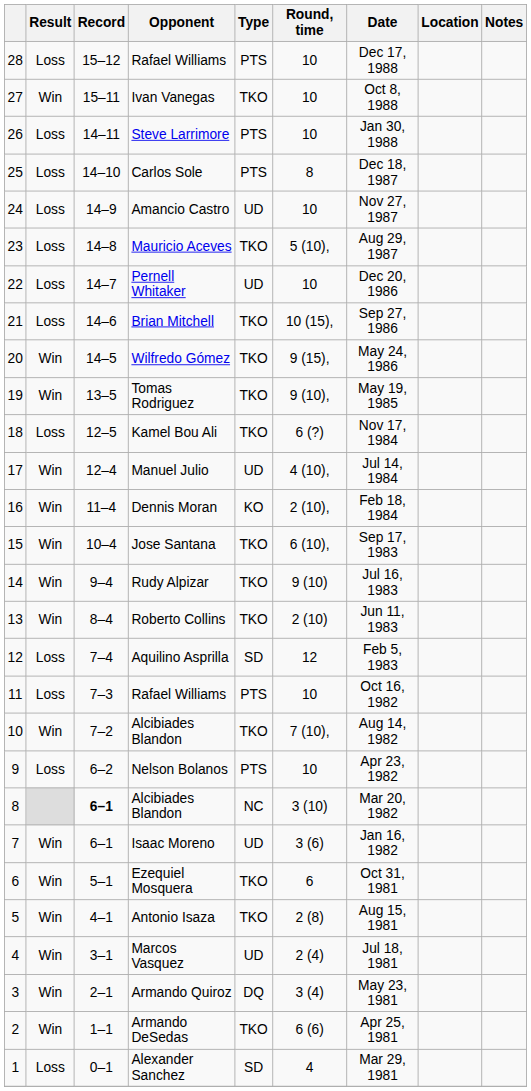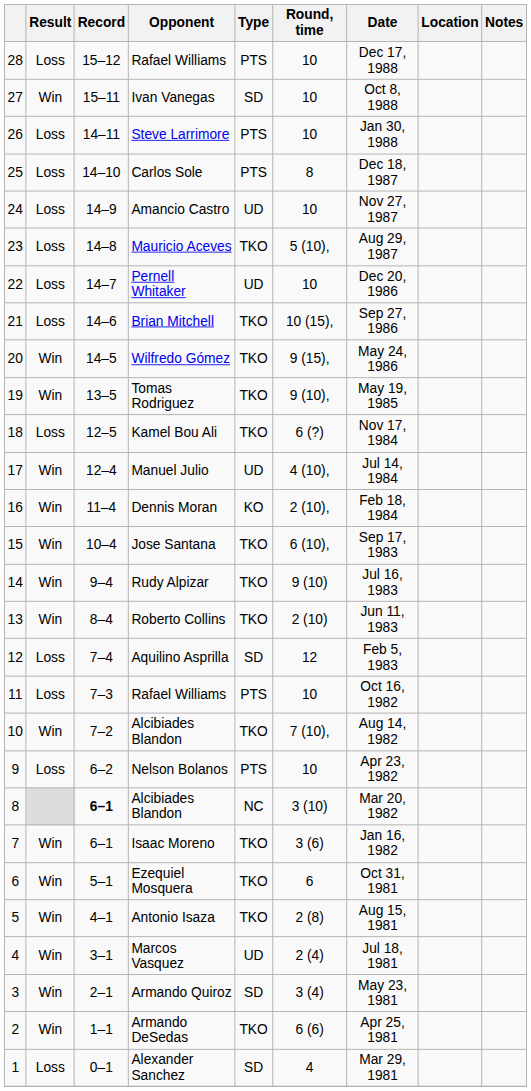Ivan Vanegas | Type: TKO -> SD
Isaac Moreno | Type: UD -> TKO
Armando Quiroz | Type: DQ -> SD
